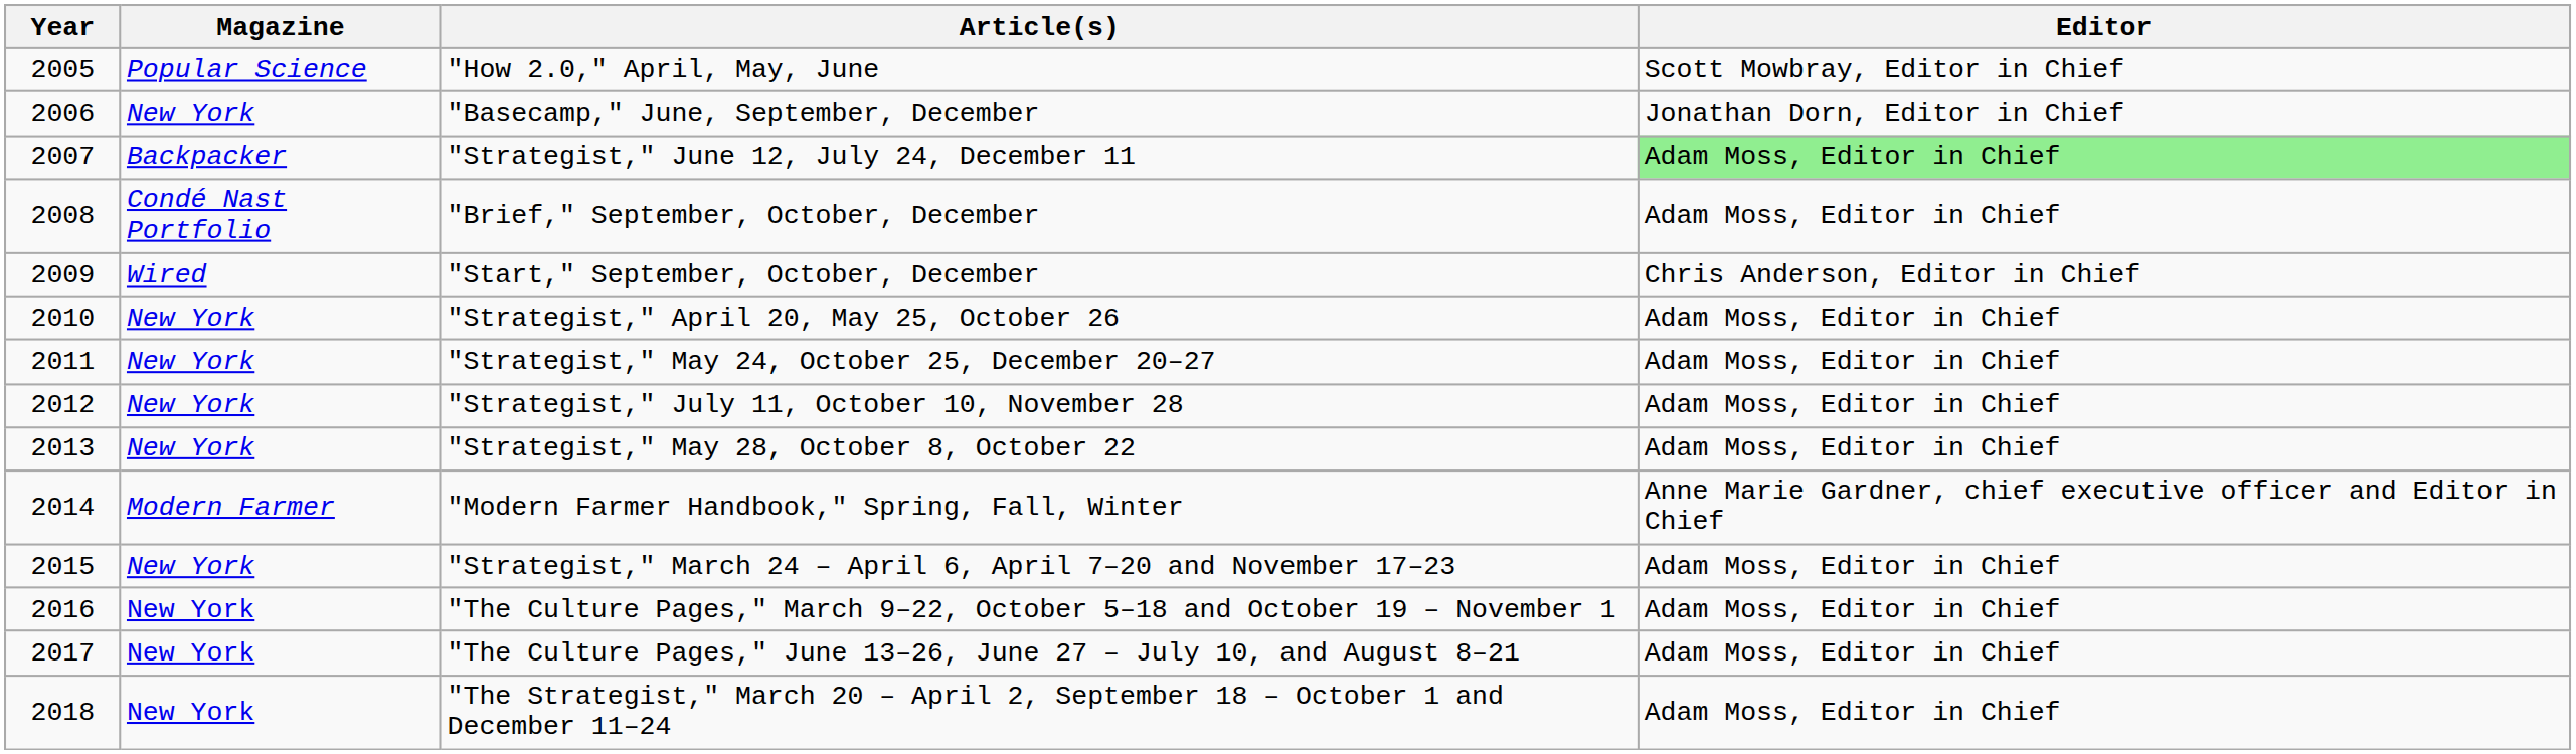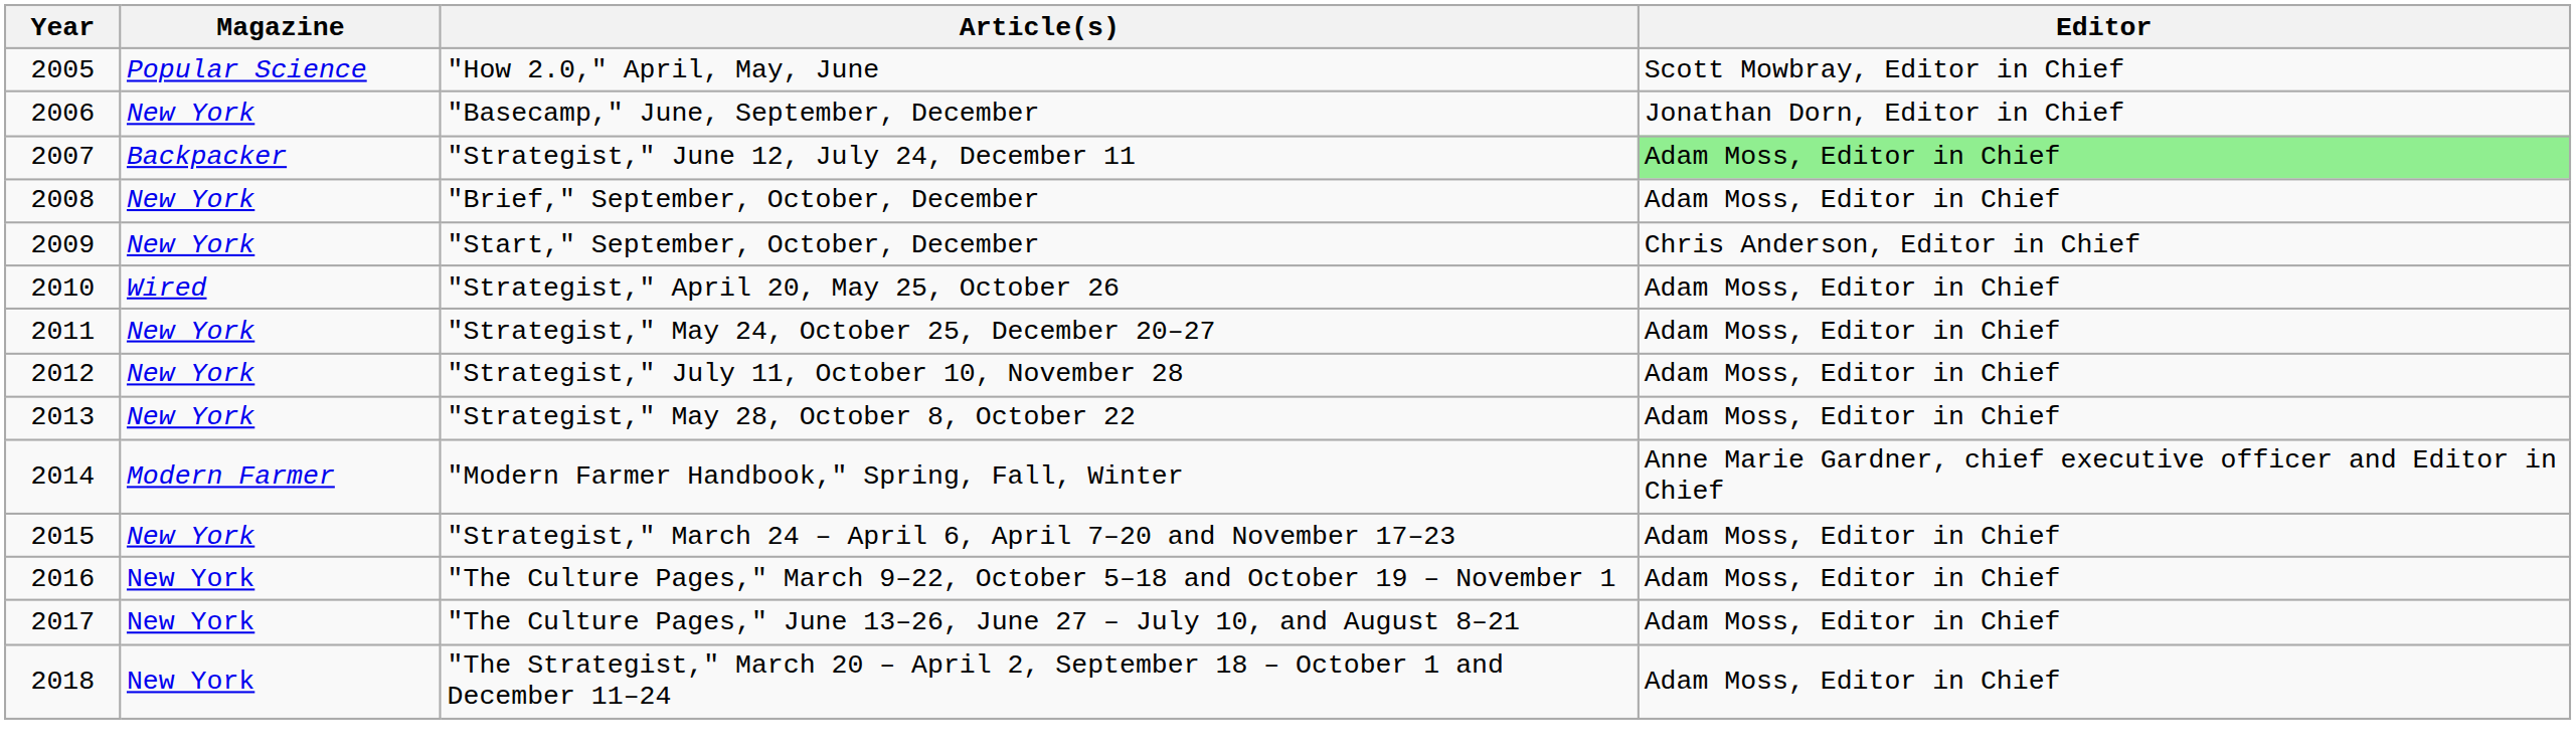"Brief," September, October, December | Magazine: Condé Nast Portfolio -> New York
"Start," September, October, December | Magazine: Wired -> New York
"Strategist," April 20, May 25, October 26 | Magazine: New York -> Wired
